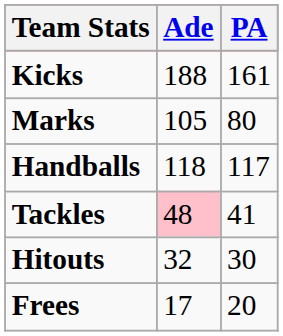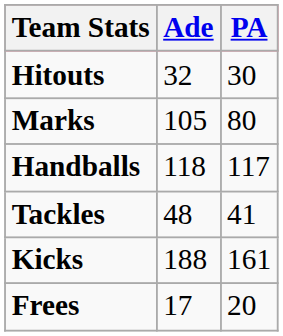rows swapped: Kicks <-> Hitouts
Tackles | Ade: pink background -> no background
